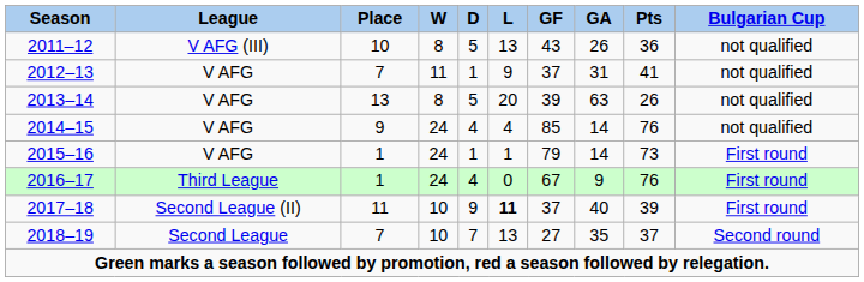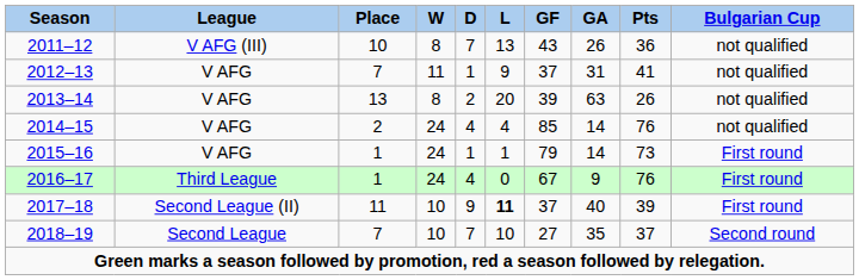2011–12 | D: 5 -> 7
2013–14 | D: 5 -> 2
2014–15 | Place: 9 -> 2
2018–19 | L: 13 -> 10
